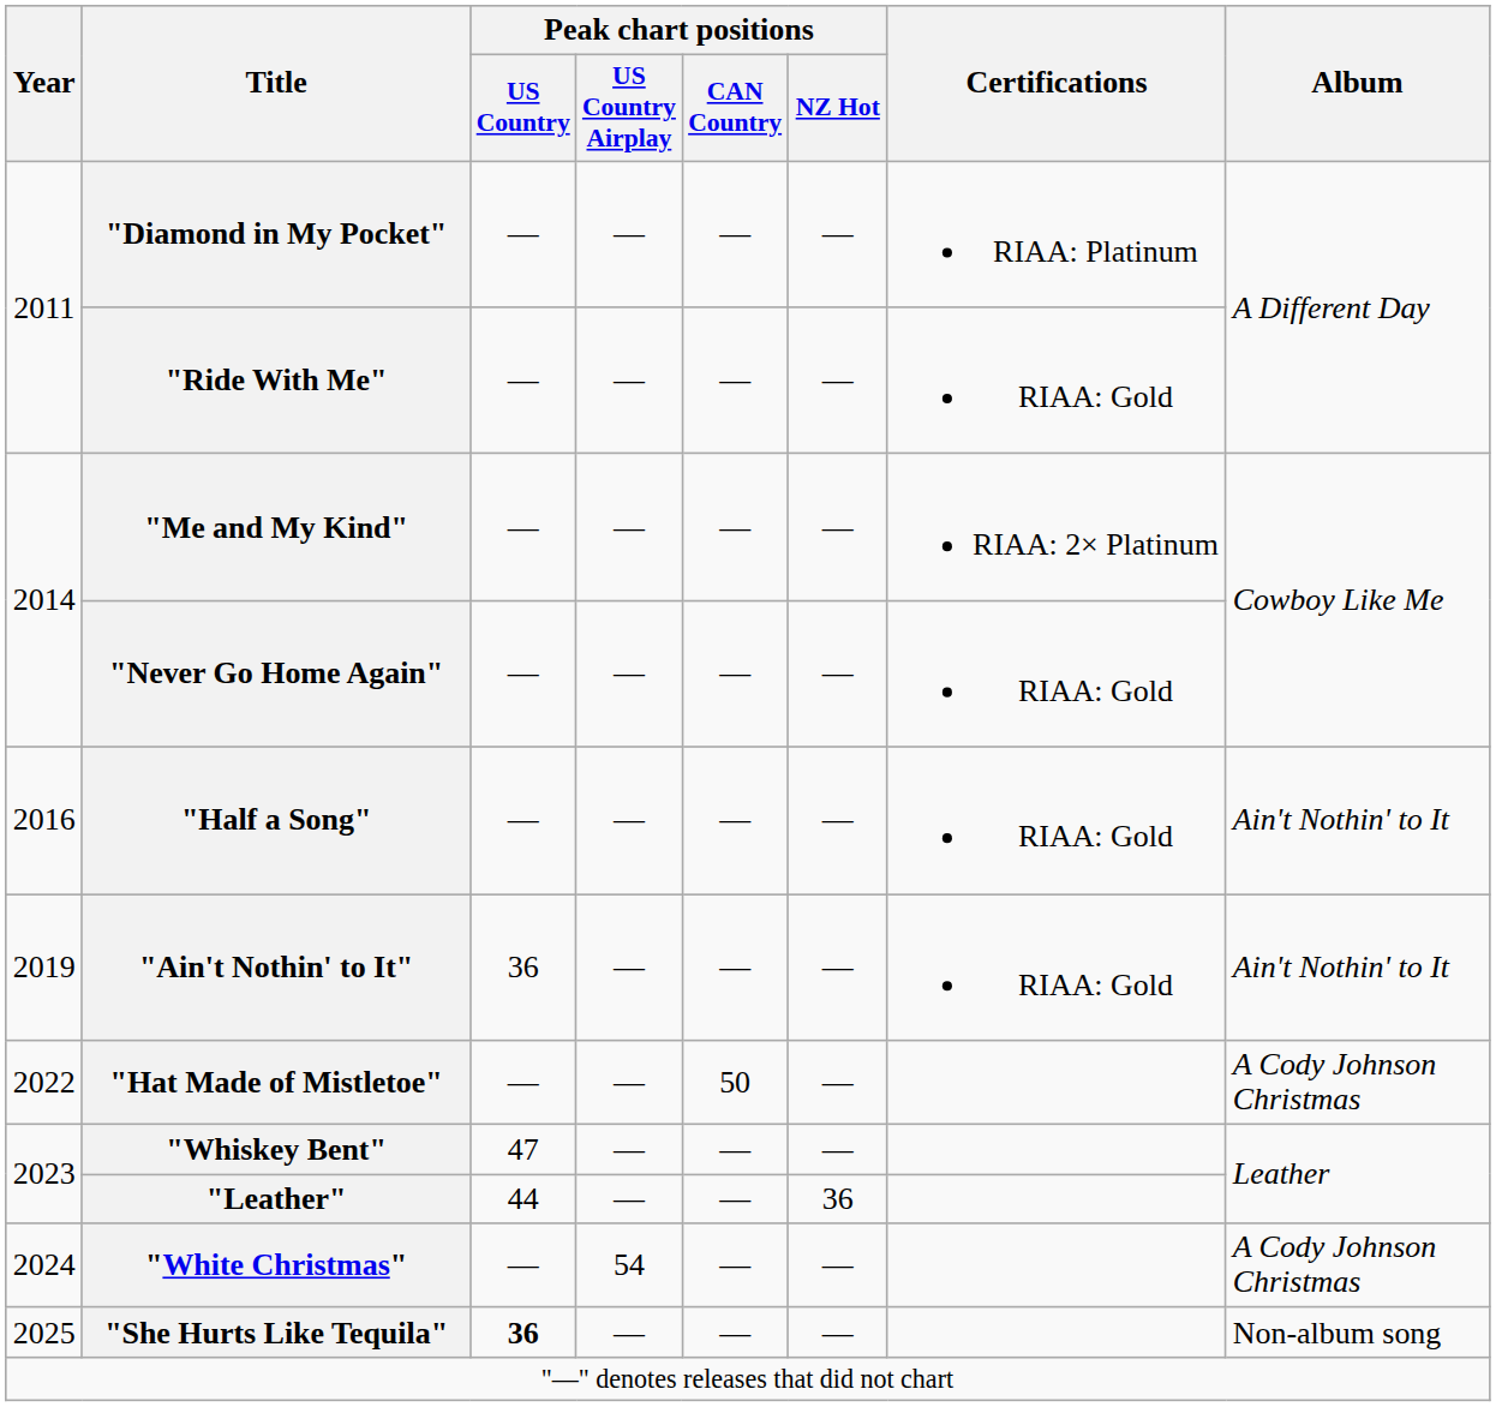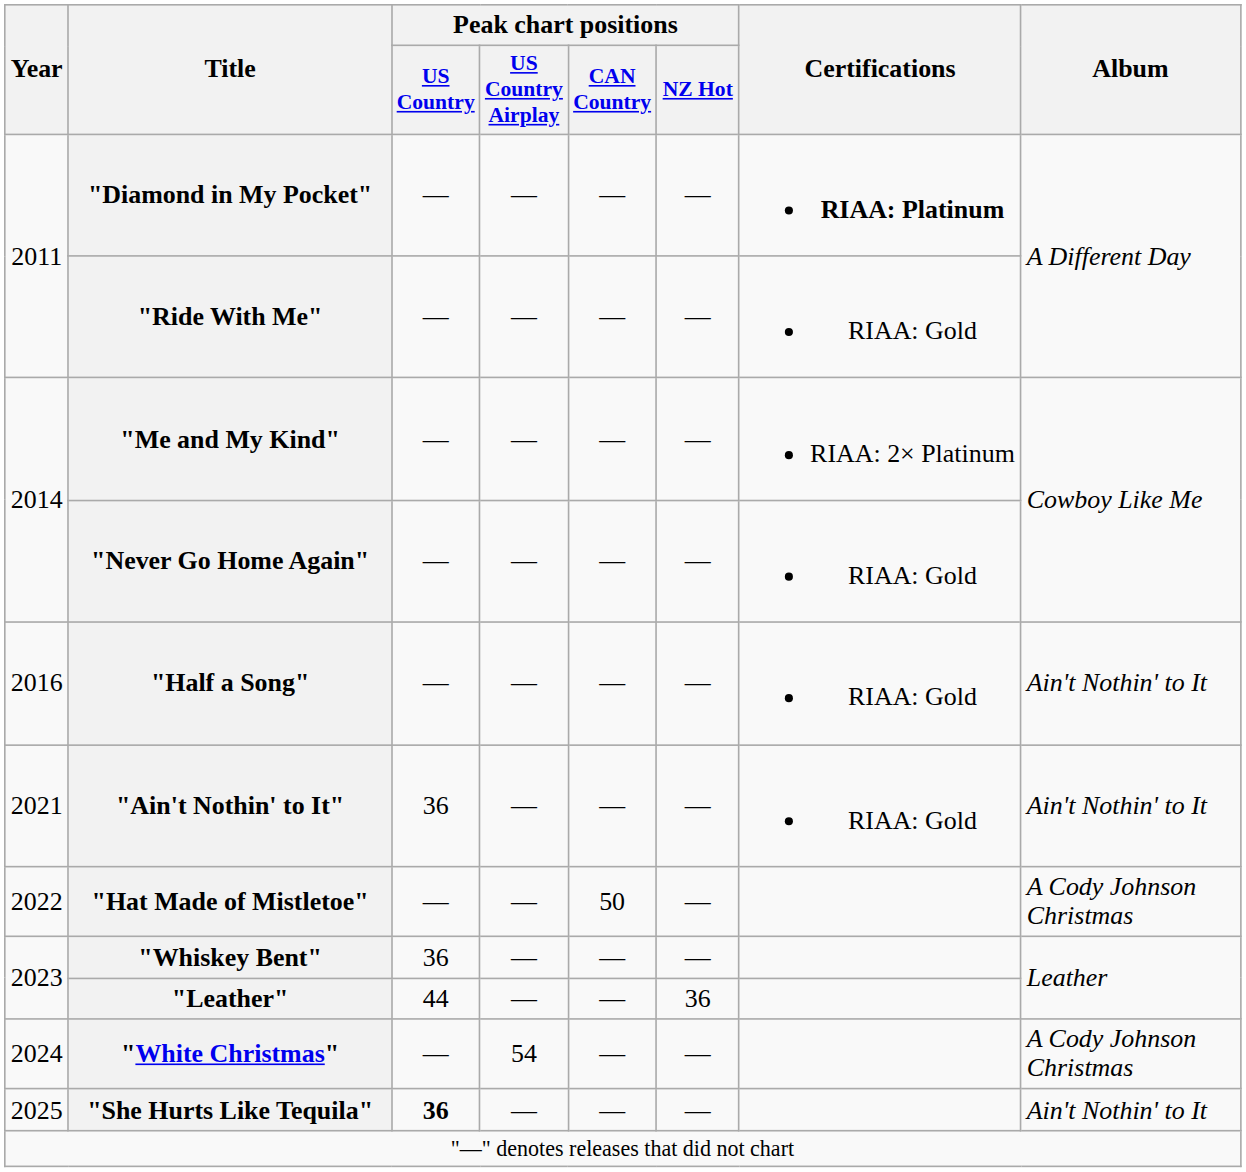"Diamond in My Pocket" | Certifications: normal -> bold
"Ain't Nothin' to It" | Year: 2019 -> 2021
"Whiskey Bent" | Peak chart positions / US Country: 47 -> 36
"She Hurts Like Tequila" | Album: Non-album song -> Ain't Nothin' to It
